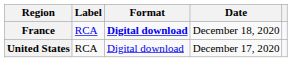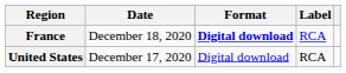columns swapped: Date <-> Label
